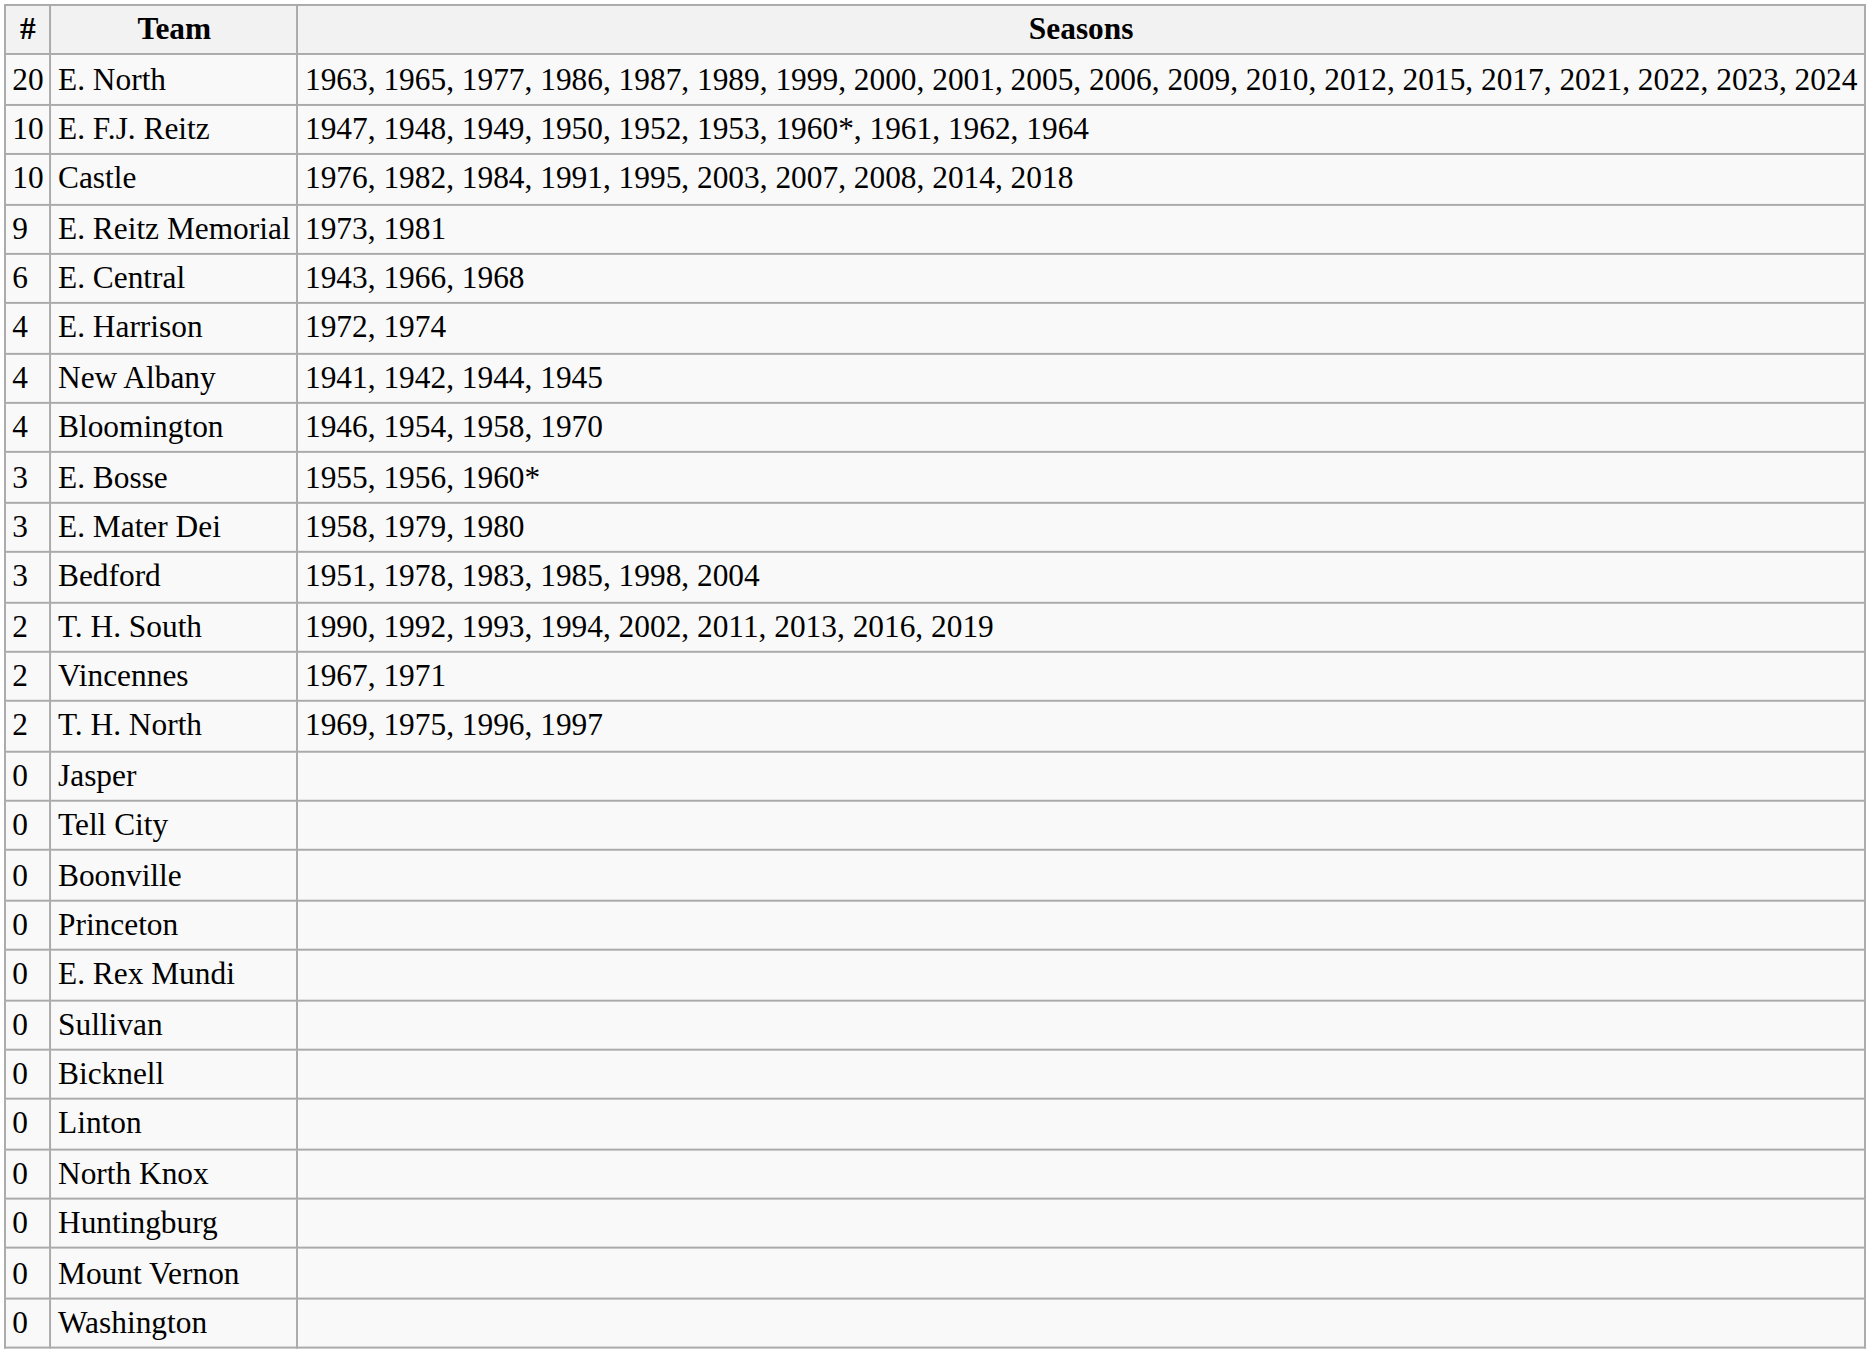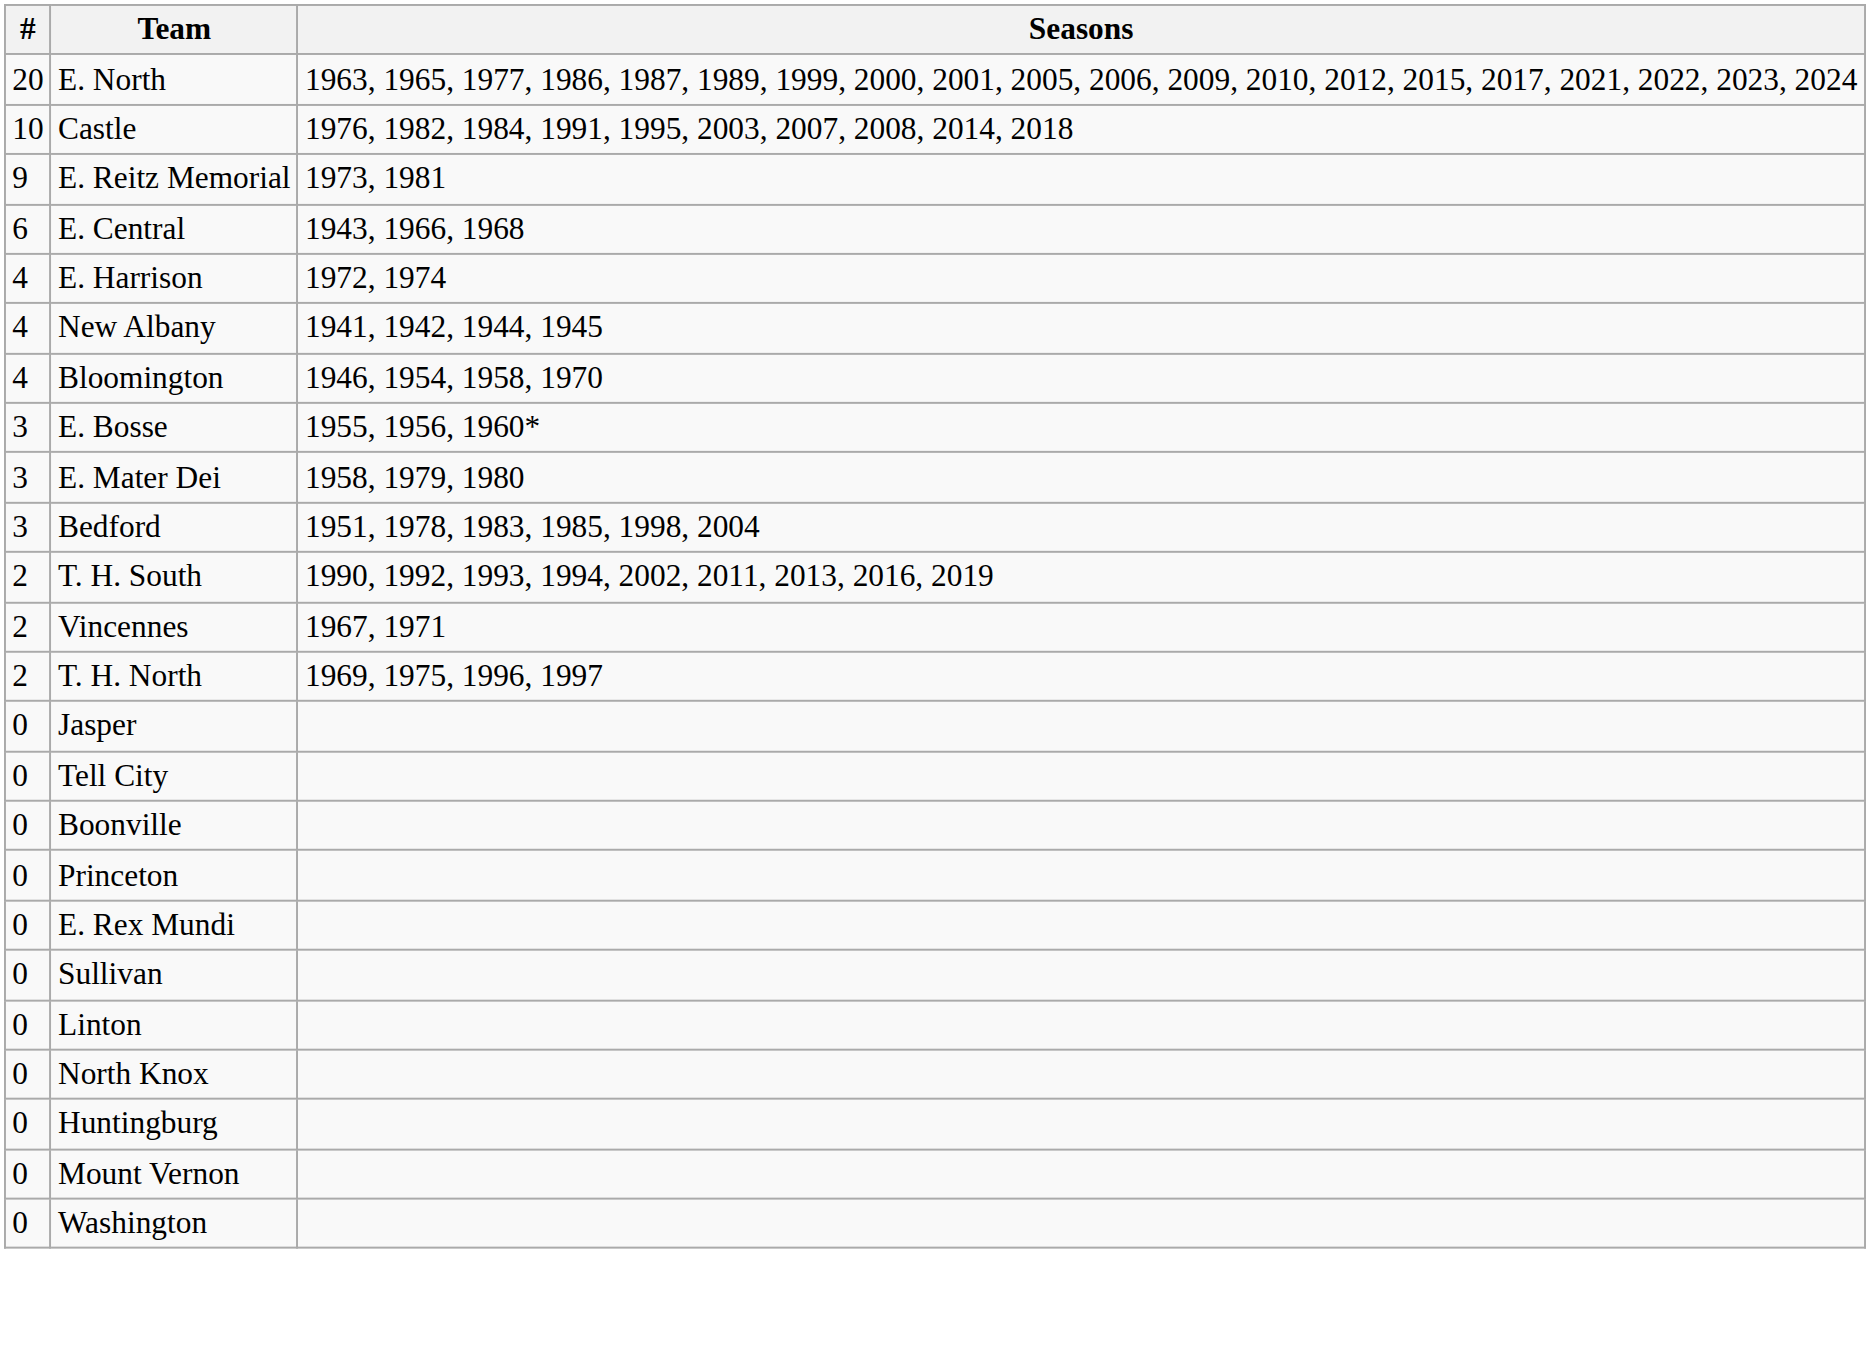- row: 10 | E. F.J. Reitz | 1947, 1948, 1949, 1950, 1952, 1953, 1960*, 1961, 1962, 1964
- row: 0 | Bicknell
